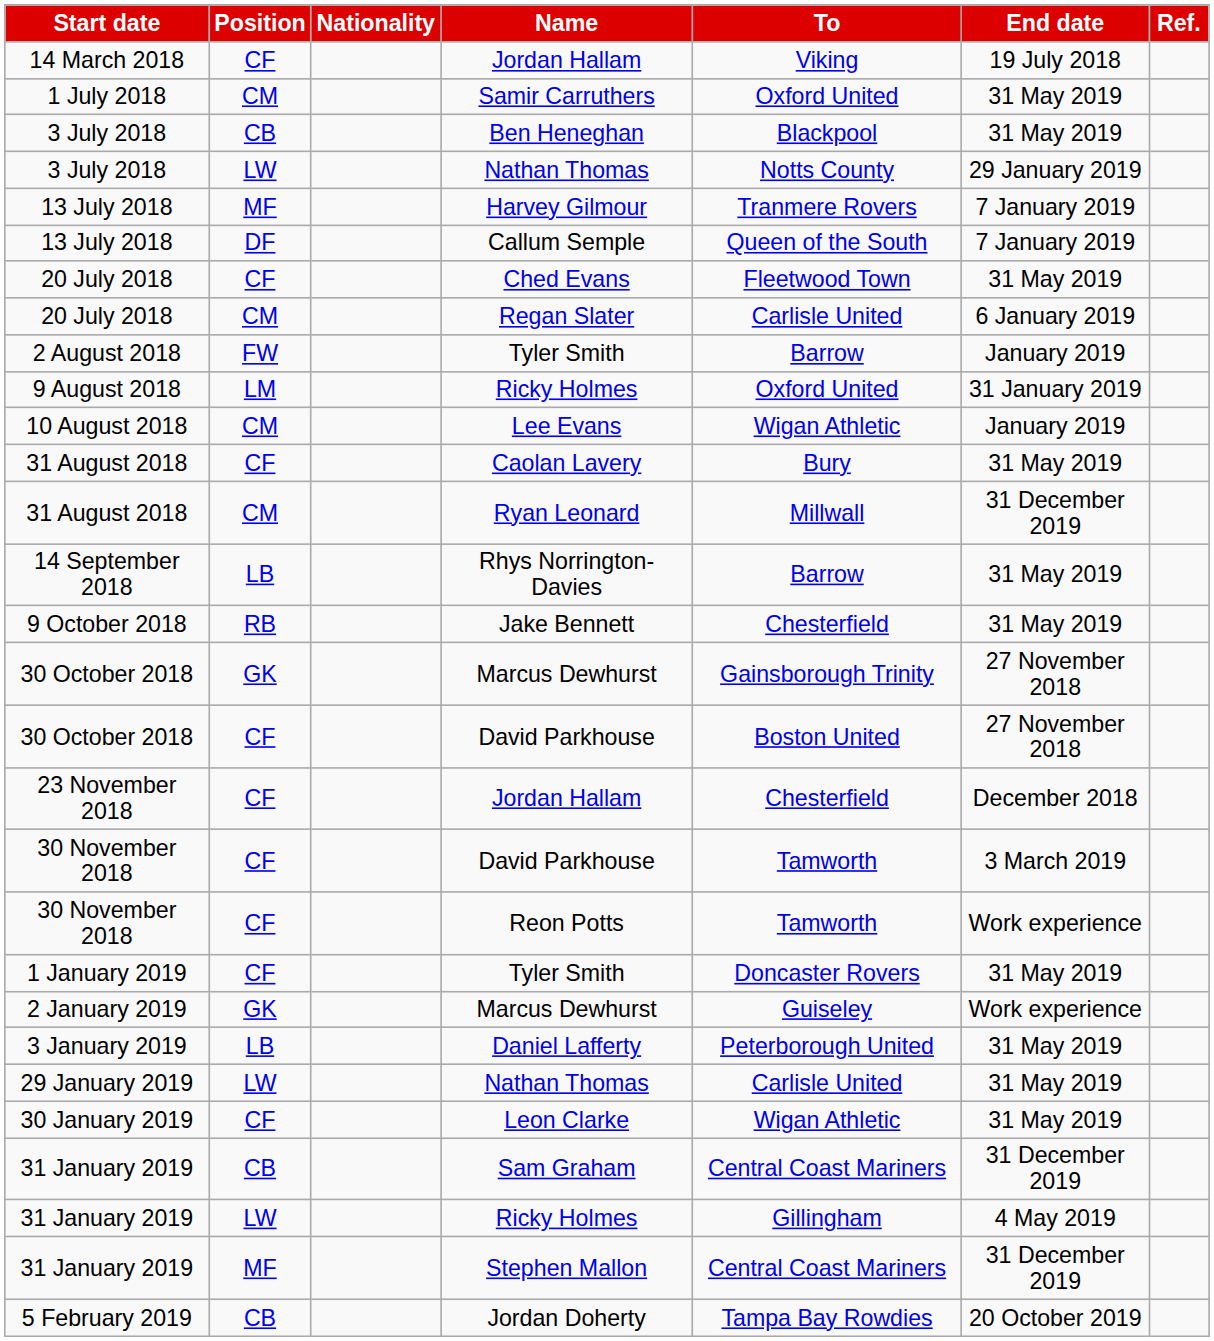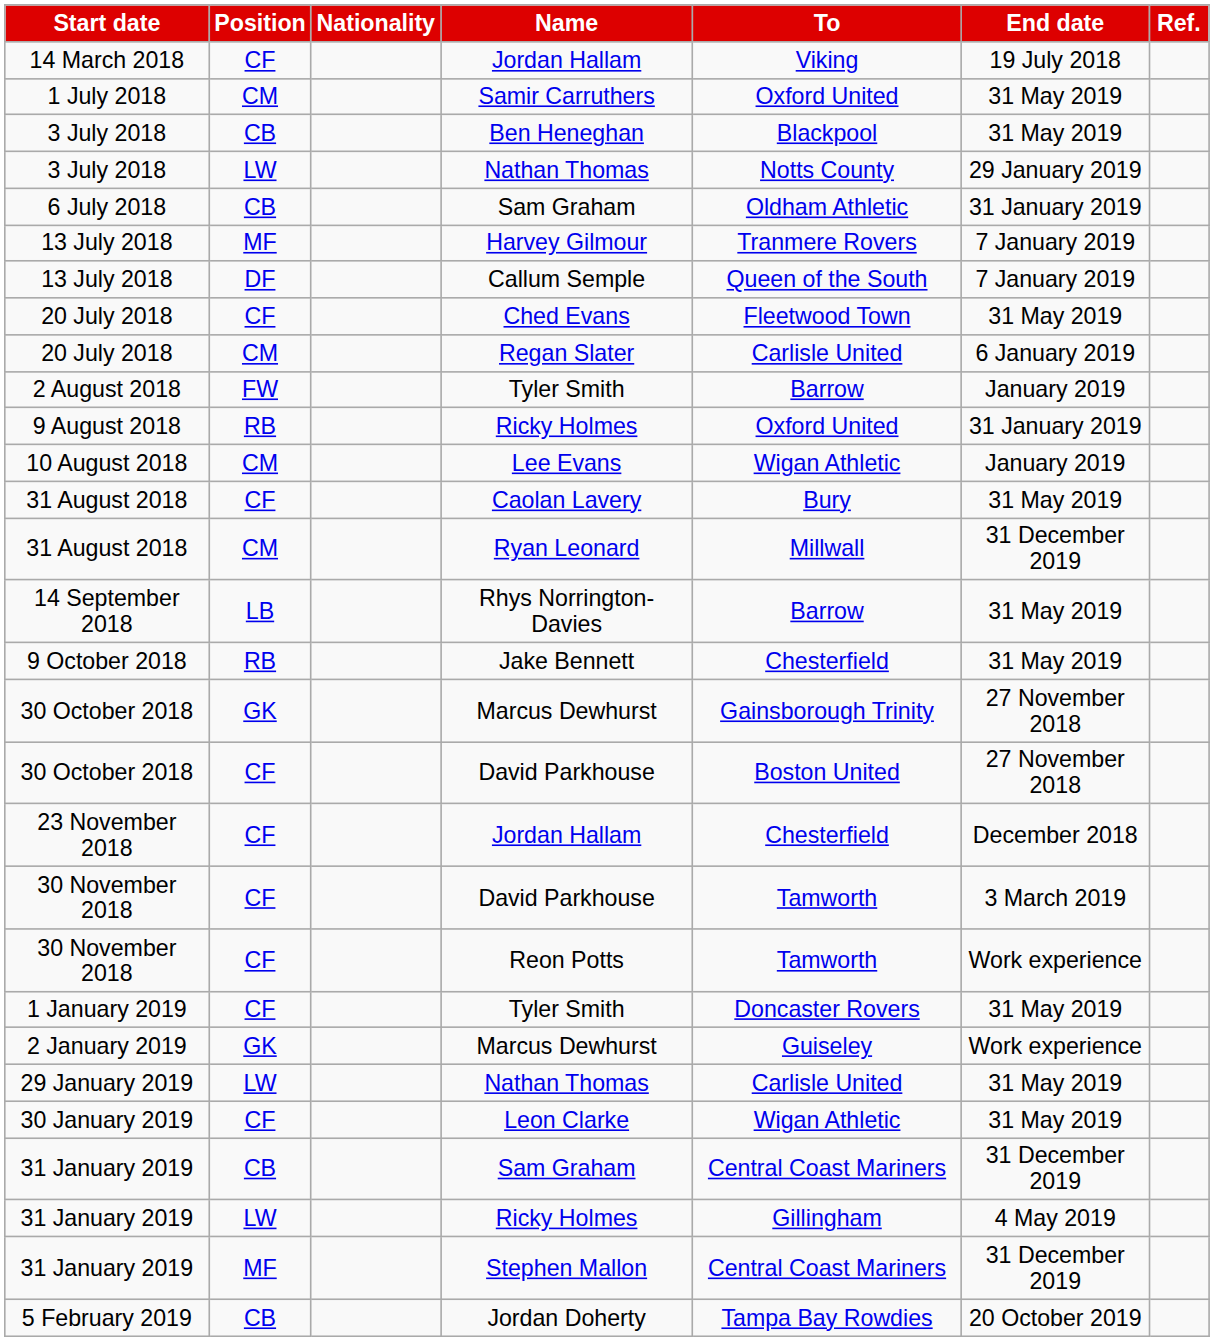+ row: 6 July 2018 | CB | Sam Graham | Oldham Athletic | 31 January 2019
9 August 2018 / Ricky Holmes | Position: LM -> RB
- row: 3 January 2019 | LB | Daniel Lafferty | Peterborough United | 31 May 2019
